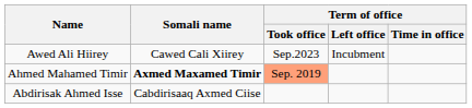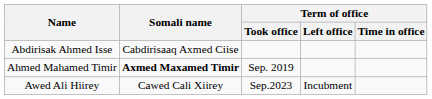rows swapped: Abdirisak Ahmed Isse <-> Awed Ali Hiirey
Ahmed Mahamed Timir | Term of office / Took office: lightsalmon background -> no background
